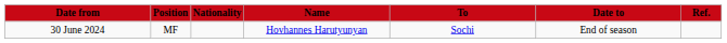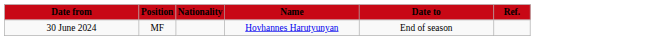- column: To | Sochi
